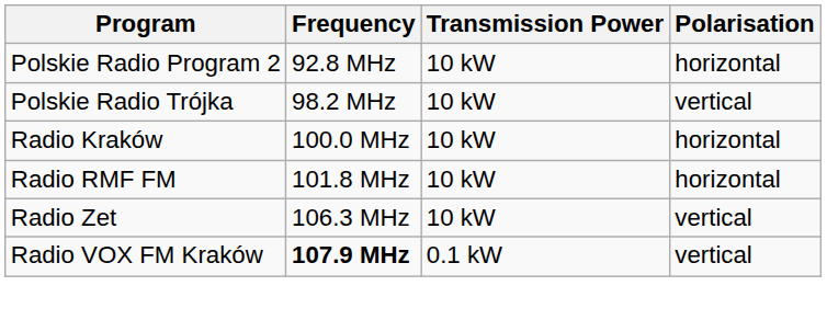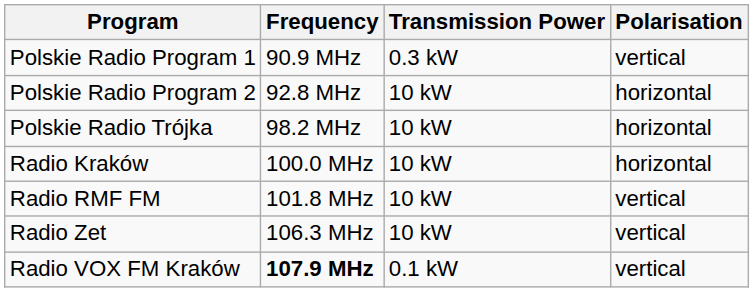+ row: Polskie Radio Program 1 | 90.9 MHz | 0.3 kW | vertical
Polskie Radio Trójka | Polarisation: vertical -> horizontal
Radio RMF FM | Polarisation: horizontal -> vertical
